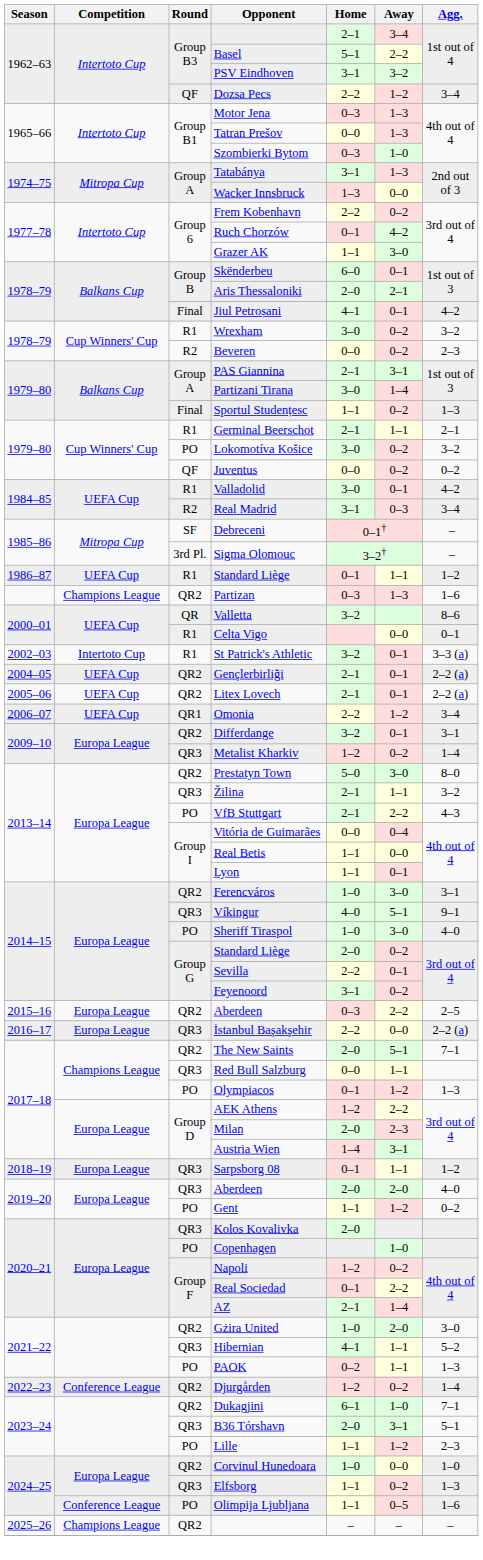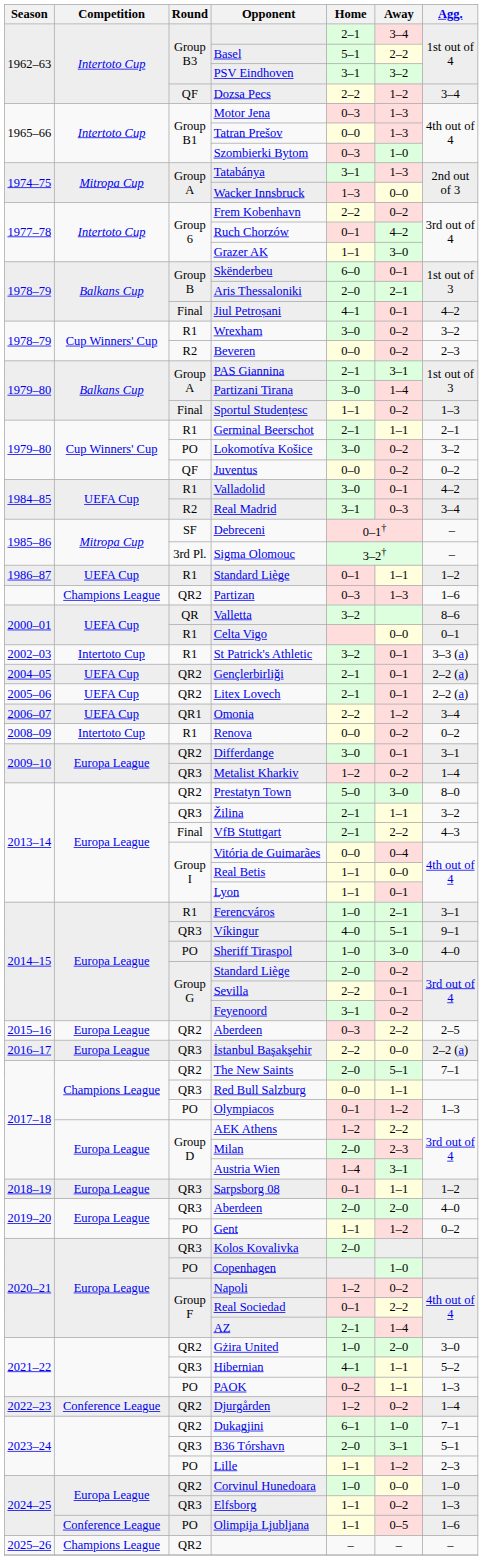+ row: 2008–09 | Intertoto Cup | R1 | Renova | 0–0 | 0–2 | 0–2
Differdange | Home: 3–2 -> 3–0
VfB Stuttgart | Round: PO -> Final
Ferencváros | Round: QR2 -> R1
Ferencváros | Away: 3–0 -> 2–1
